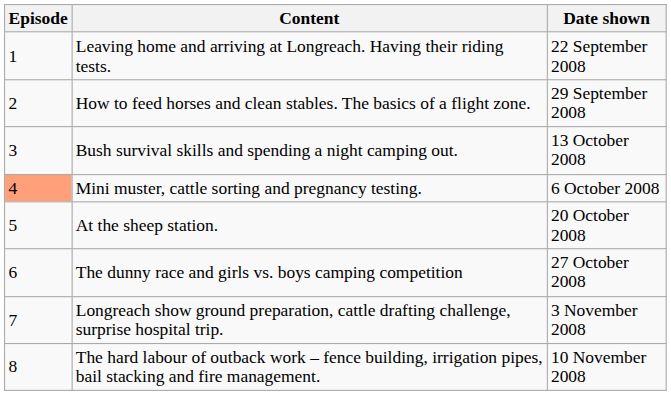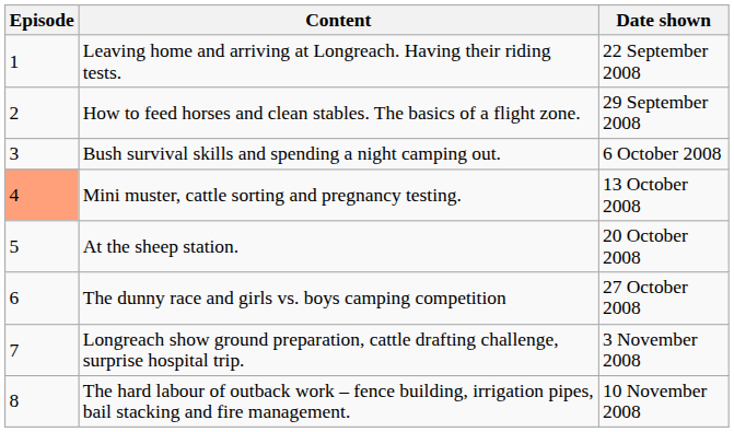Bush survival skills and spending a night camping out. | Date shown: 13 October 2008 -> 6 October 2008
Mini muster, cattle sorting and pregnancy testing. | Date shown: 6 October 2008 -> 13 October 2008
